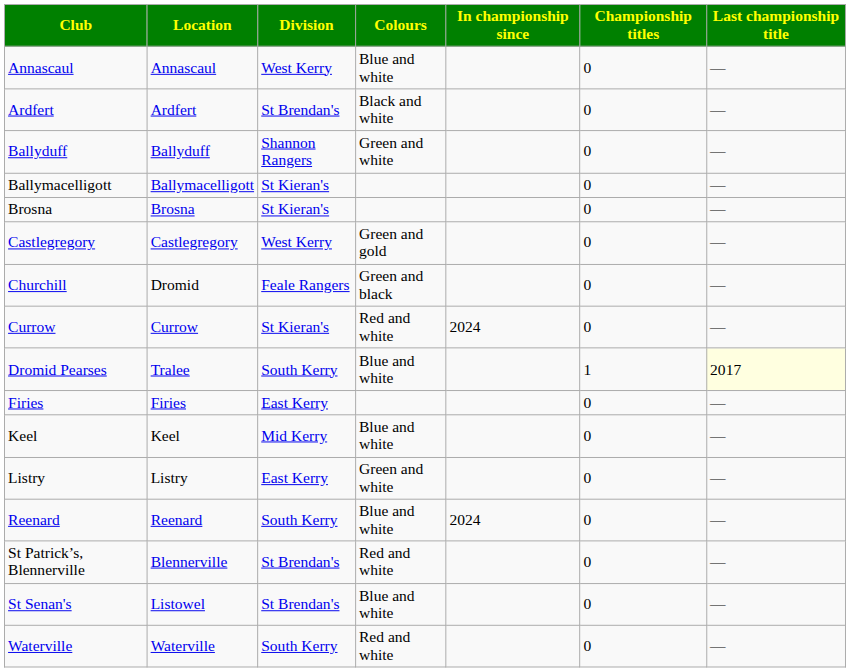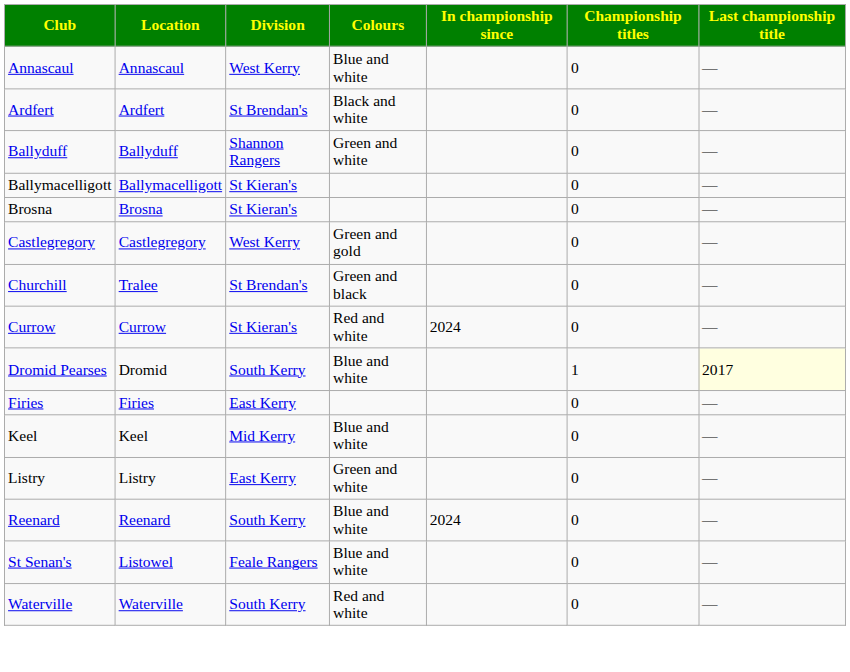Churchill | Location: Dromid -> Tralee
Churchill | Division: Feale Rangers -> St Brendan's
Dromid Pearses | Location: Tralee -> Dromid
- row: St Patrick’s, Blennerville | Blennerville | St Brendan's | Red and white | 0 | —
St Senan's | Division: St Brendan's -> Feale Rangers
